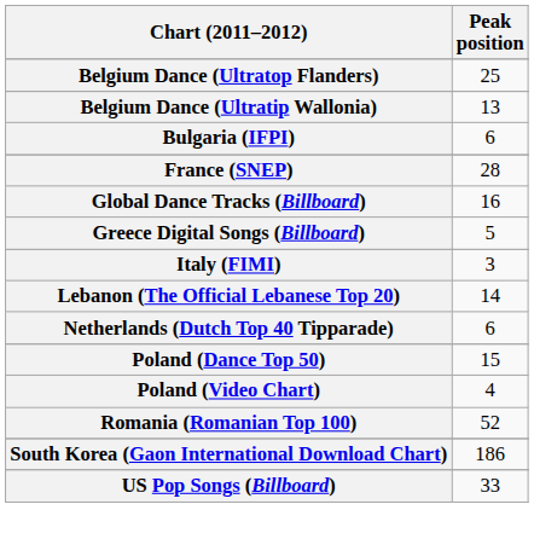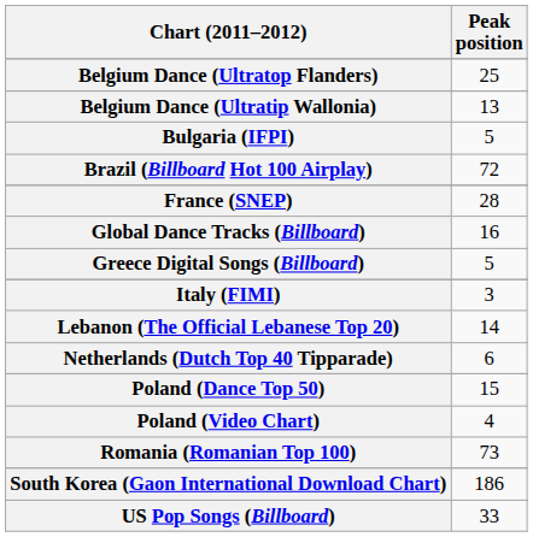Bulgaria (IFPI) | Peak position: 6 -> 5
+ row: Brazil (Billboard Hot 100 Airplay) | 72
Romania (Romanian Top 100) | Peak position: 52 -> 73
